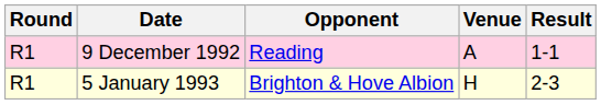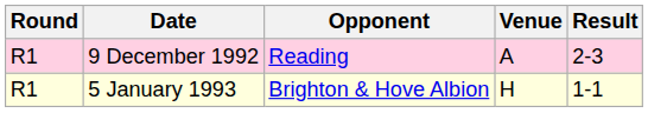9 December 1992 | Result: 1-1 -> 2-3
5 January 1993 | Result: 2-3 -> 1-1
